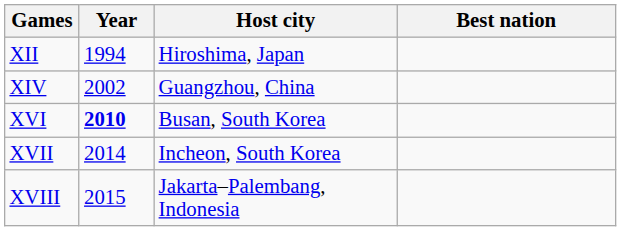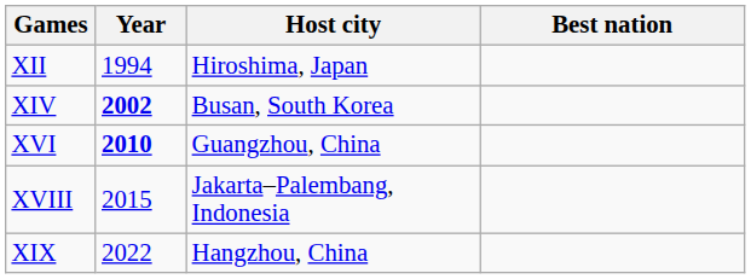XIV | Year: normal -> bold
XIV | Host city: Guangzhou, China -> Busan, South Korea
XVI | Host city: Busan, South Korea -> Guangzhou, China
- row: XVII | 2014 | Incheon, South Korea
+ row: XIX | 2022 | Hangzhou, China
